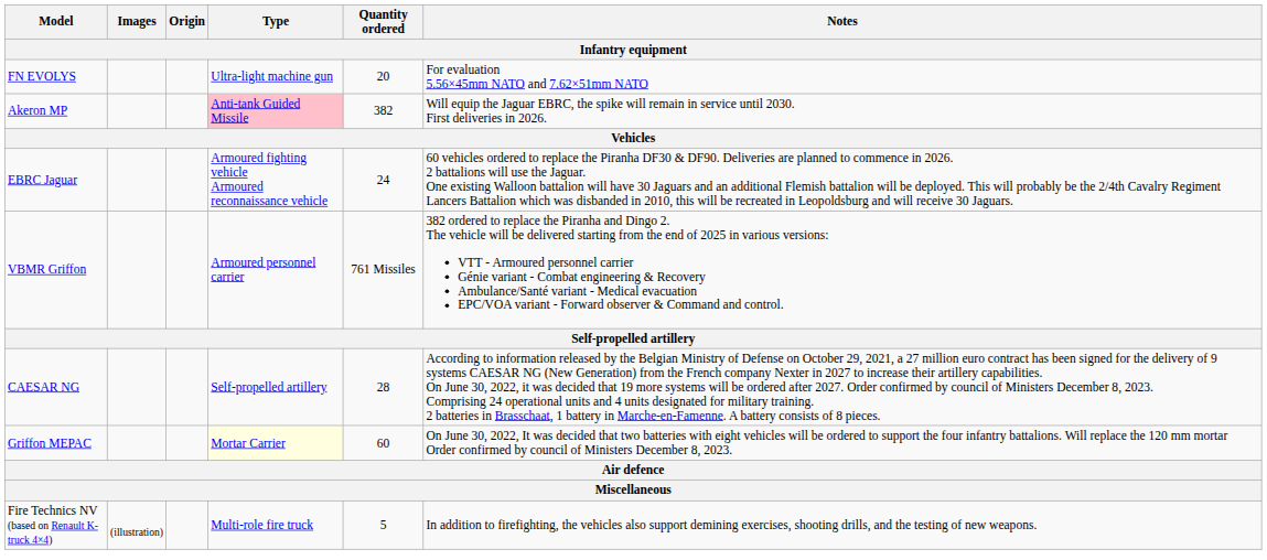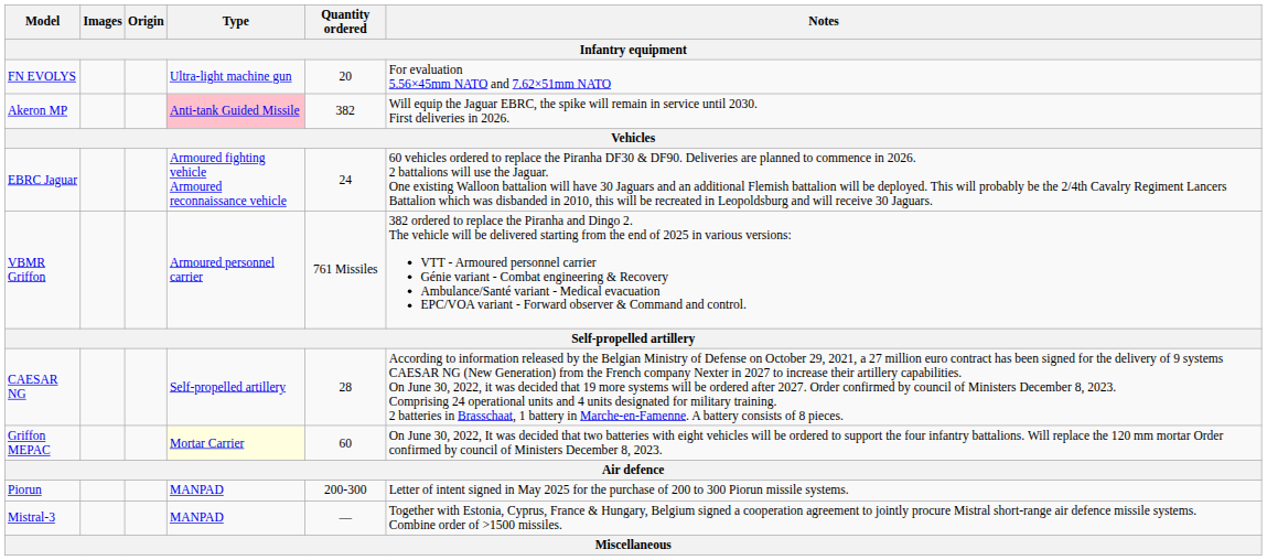+ row: Piorun | MANPAD | 200-300 | Letter of intent signed in May 2025 for the purchase of 200 to 300 Piorun missile systems.
+ row: Mistral-3 | MANPAD | — | Together with Estonia, Cyprus, France & Hungary, Belgium signed a cooperation agreement to jointly procure Mistral short-range air defence missile systems. Combine order of >1500 missiles.
- row: Fire Technics NV (based on Renault K-truck 4×4) | (illustration) | Multi-role fire truck | 5 | In addition to firefighting, the vehicles also support demining exercises, shooting drills, and the testing of new weapons.
